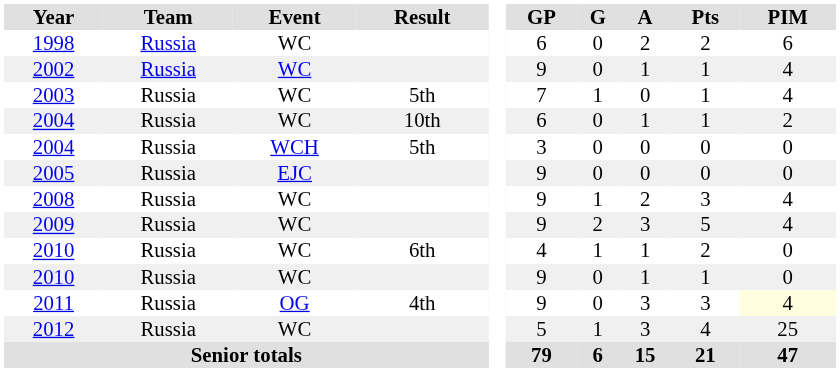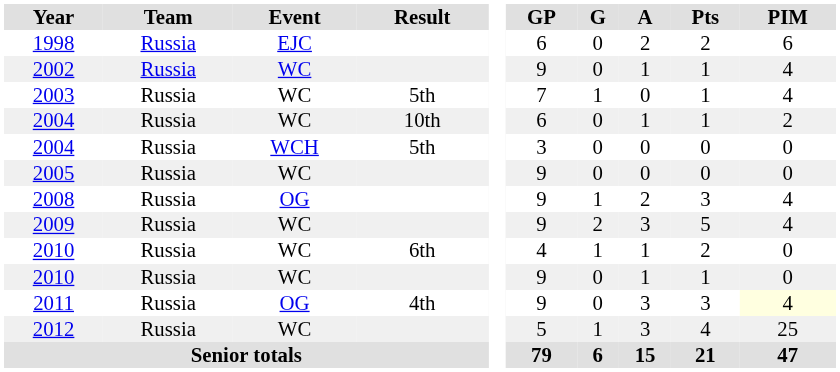1998 | Event: WC -> EJC
2005 | Event: EJC -> WC
2008 | Event: WC -> OG
